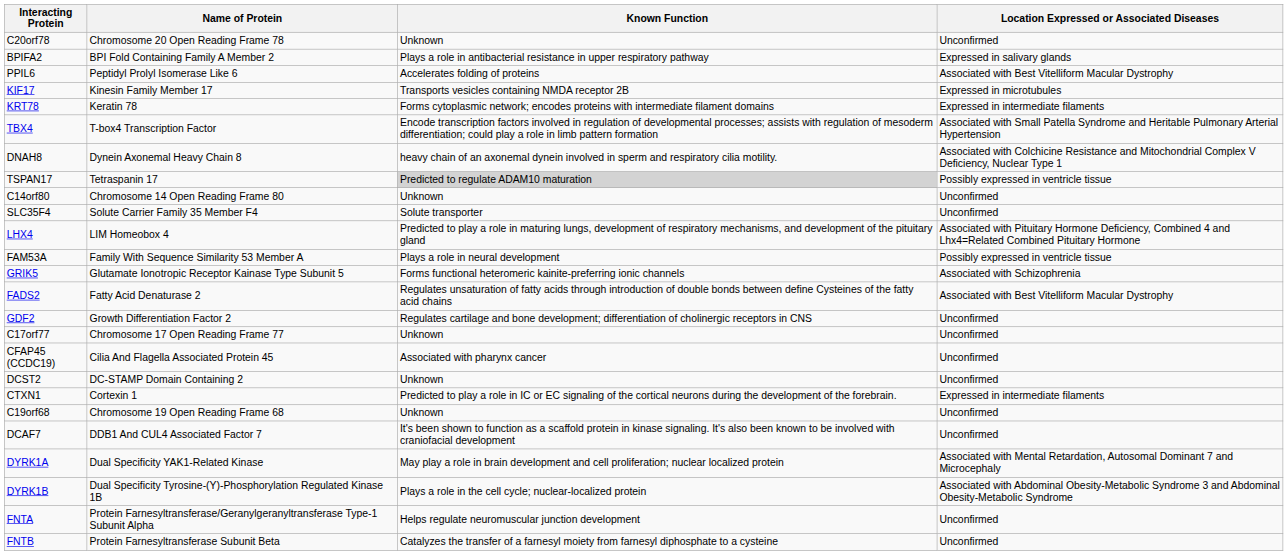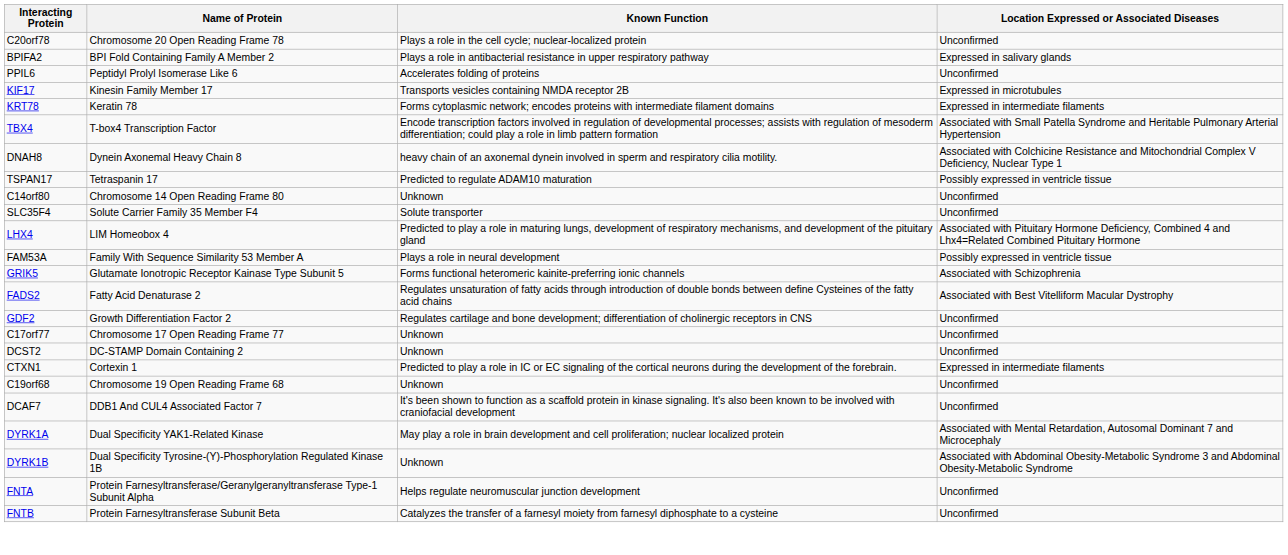C20orf78 | Known Function: Unknown -> Plays a role in the cell cycle; nuclear-localized protein
PPIL6 | Location Expressed or Associated Diseases: Associated with Best Vitelliform Macular Dystrophy -> Unconfirmed
TSPAN17 | Known Function: lightgrey background -> no background
- row: CFAP45 (CCDC19) | Cilia And Flagella Associated Protein 45 | Associated with pharynx cancer | Unconfirmed
DYRK1B | Known Function: Plays a role in the cell cycle; nuclear-localized protein -> Unknown
